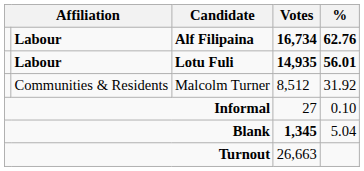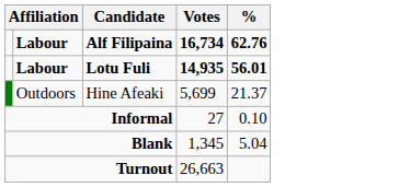- row: Communities & Residents | Malcolm Turner | 8,512 | 31.92
+ row: Outdoors | Hine Afeaki | 5,699 | 21.37
Blank | Votes: bold -> normal
